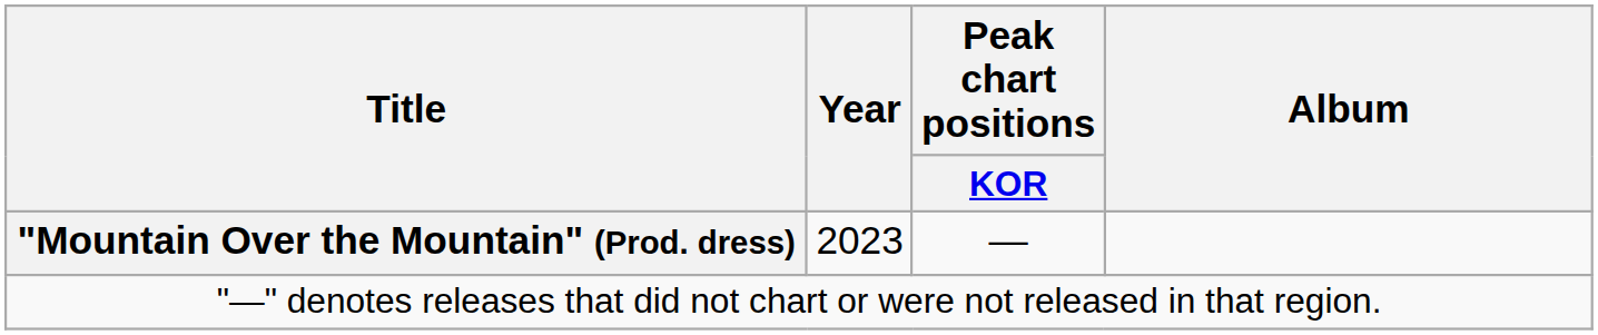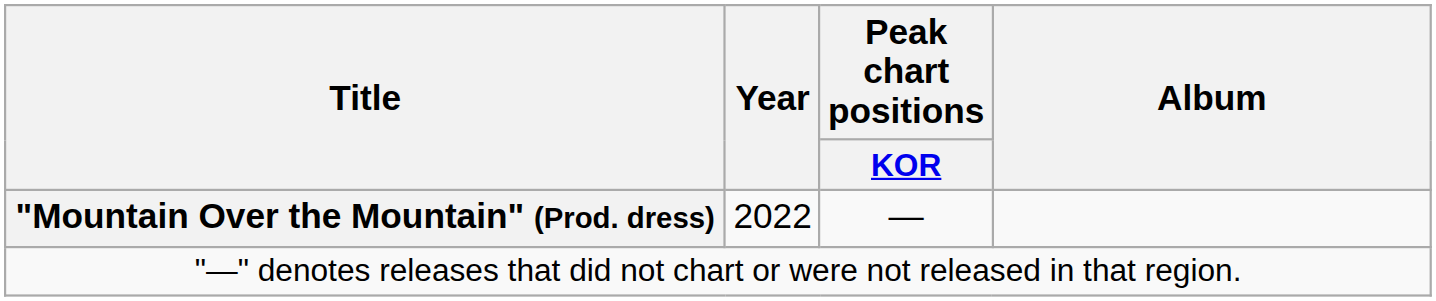"Mountain Over the Mountain" (Prod. dress) | Year: 2023 -> 2022
